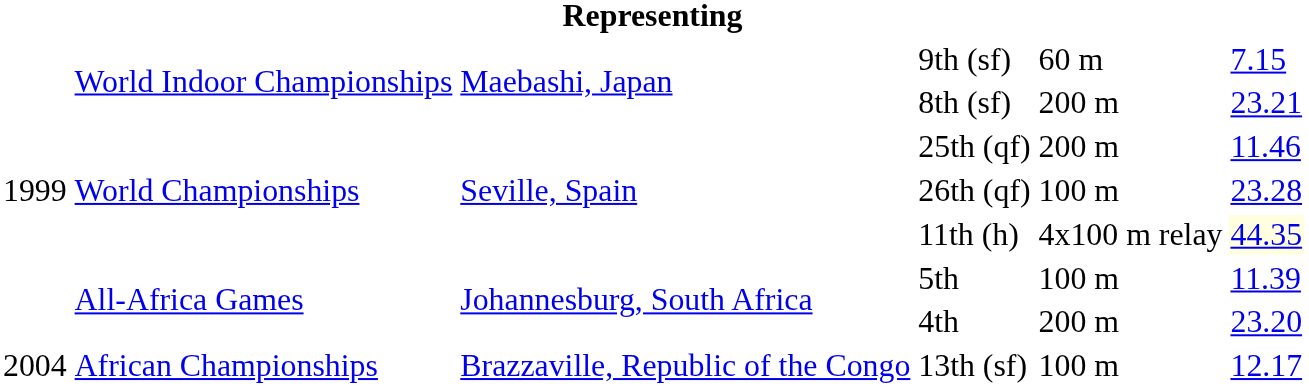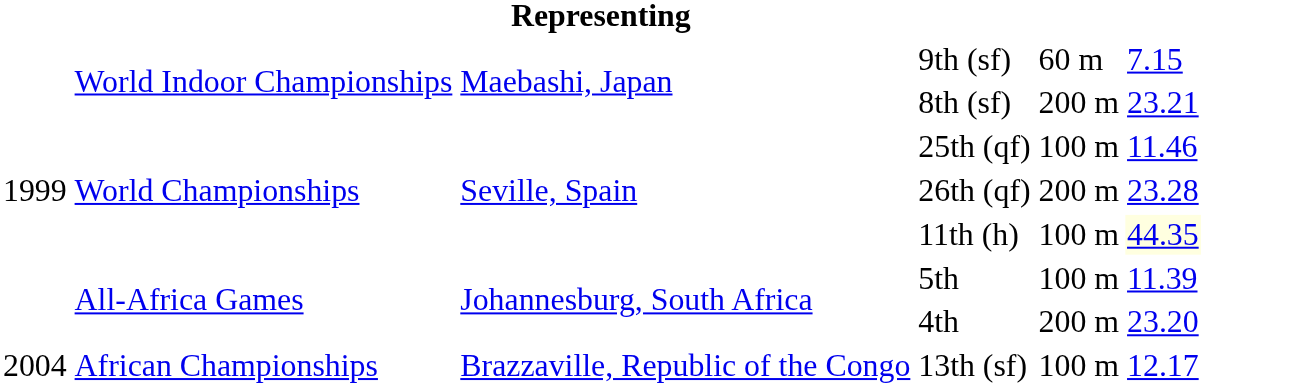25th (qf) | column 5: 200 m -> 100 m
26th (qf) | column 5: 100 m -> 200 m
11th (h) | column 5: 4x100 m relay -> 100 m
